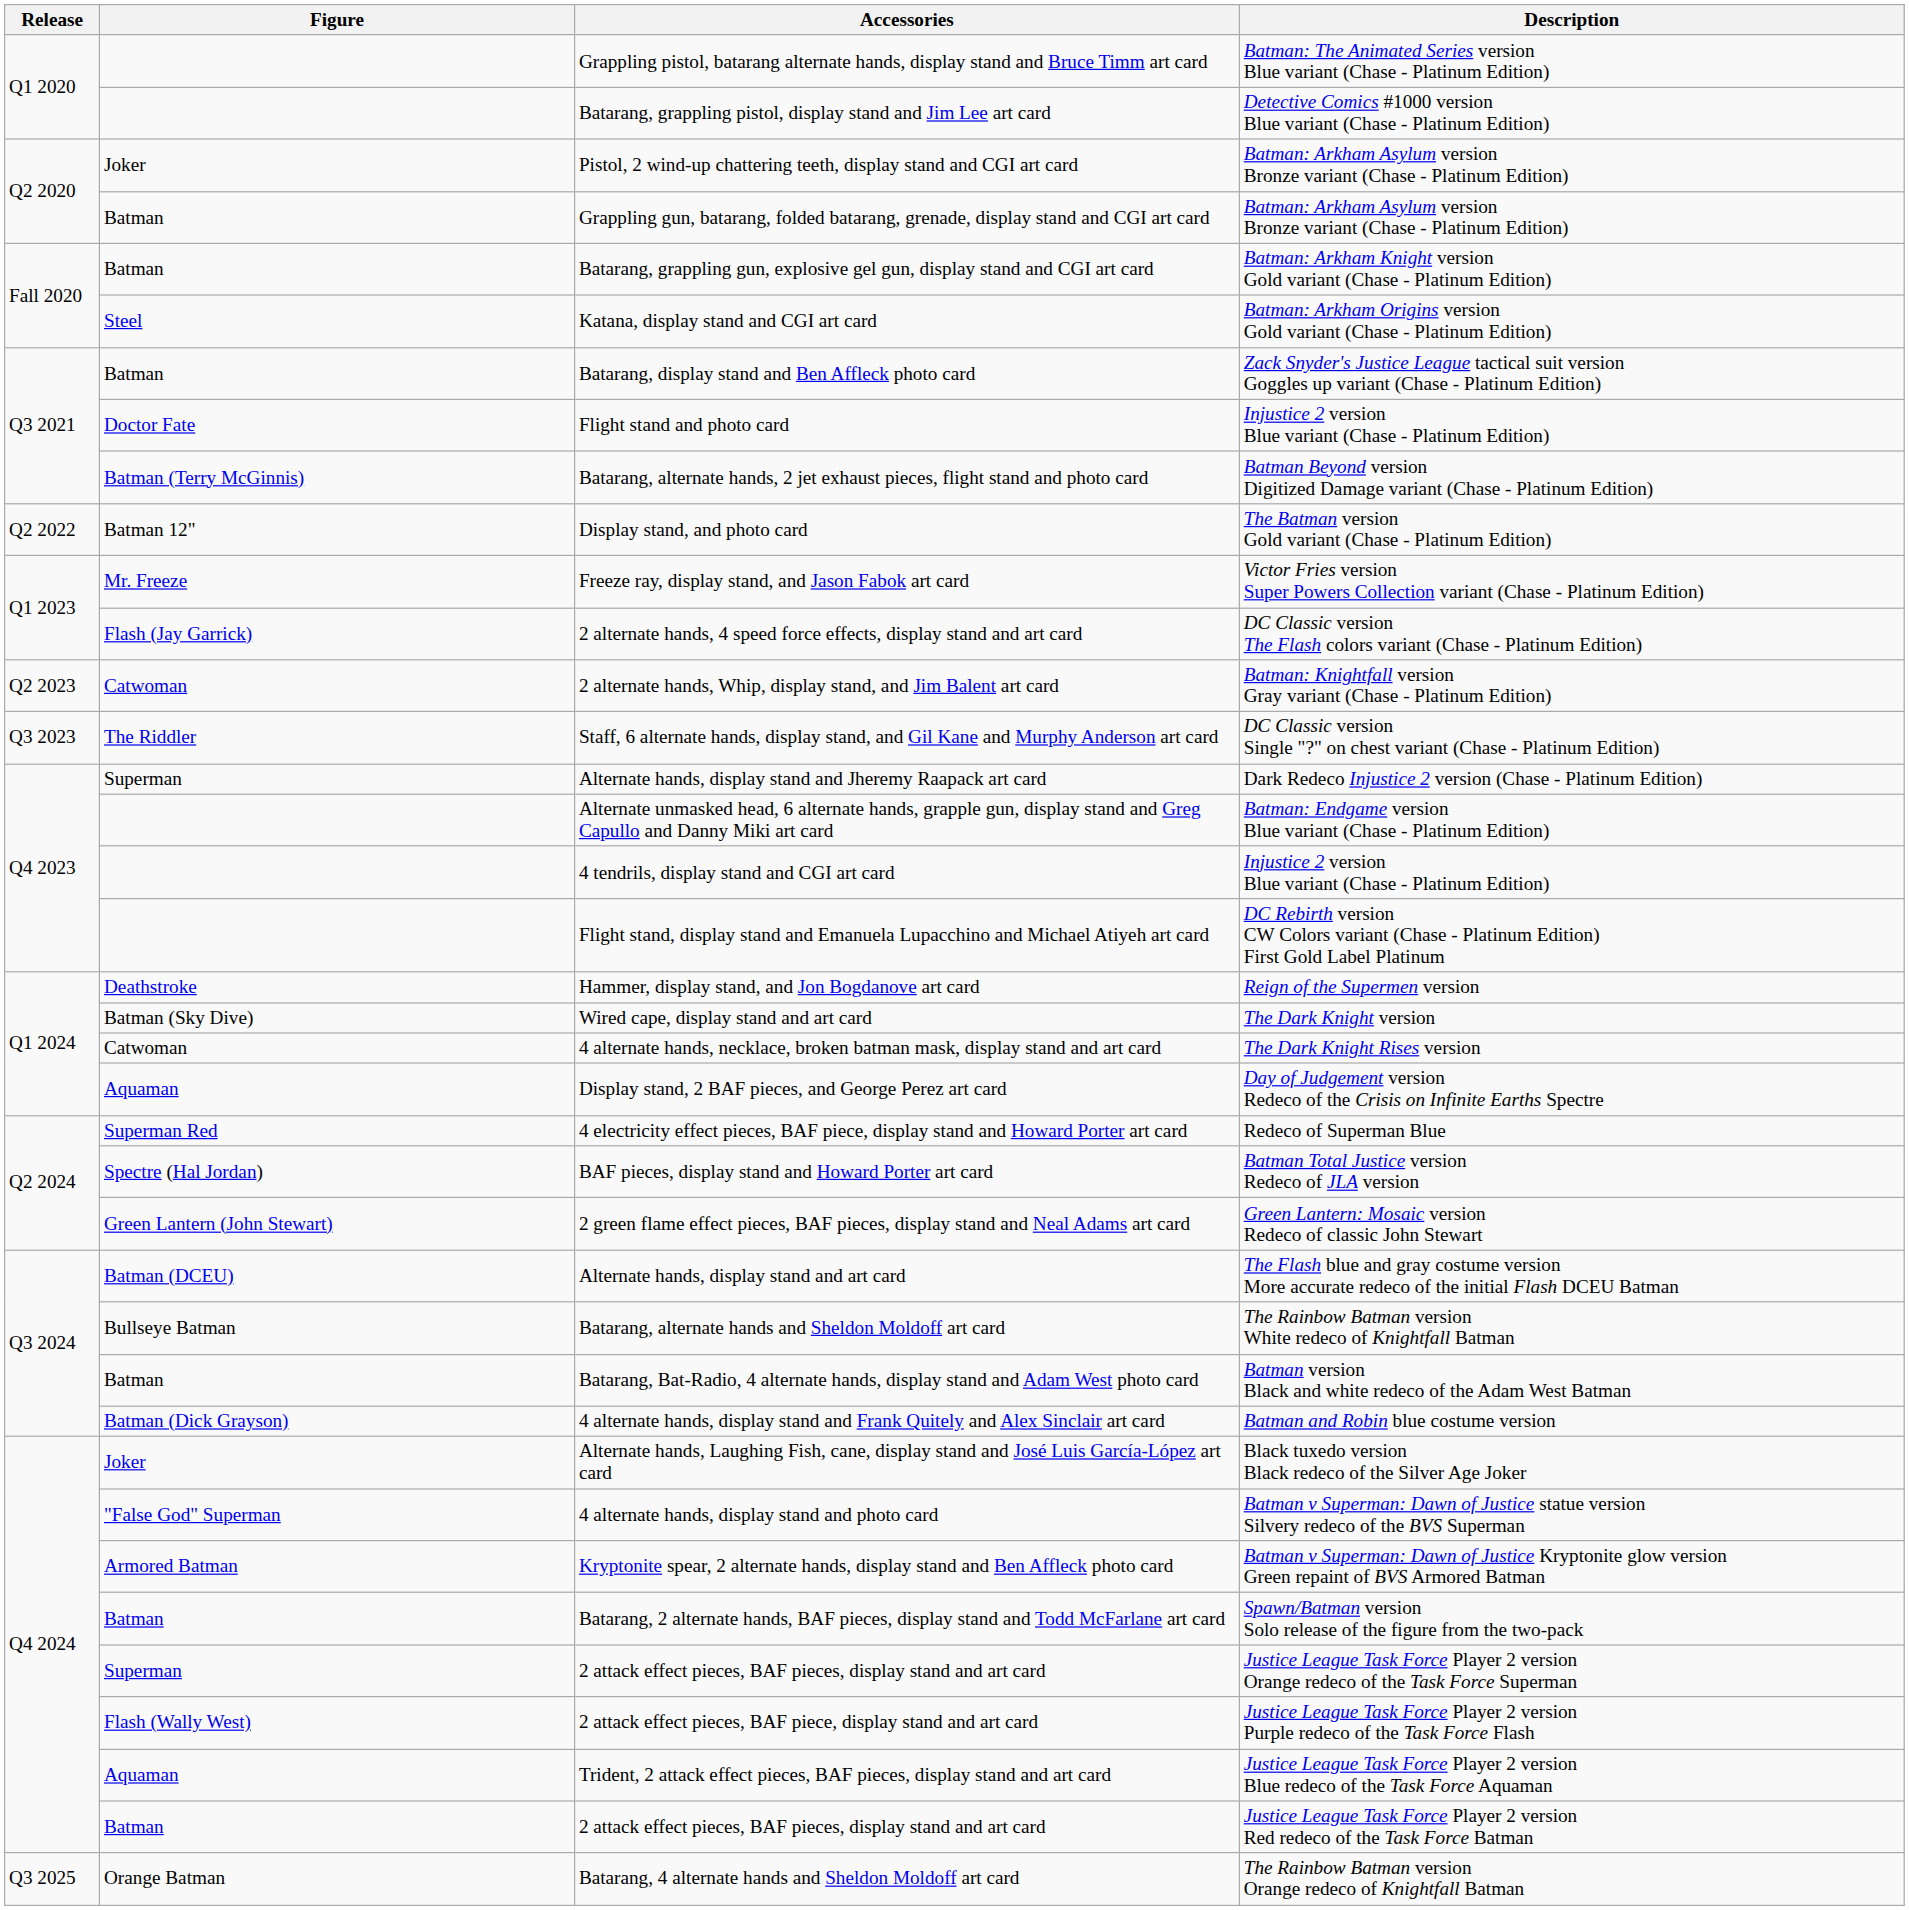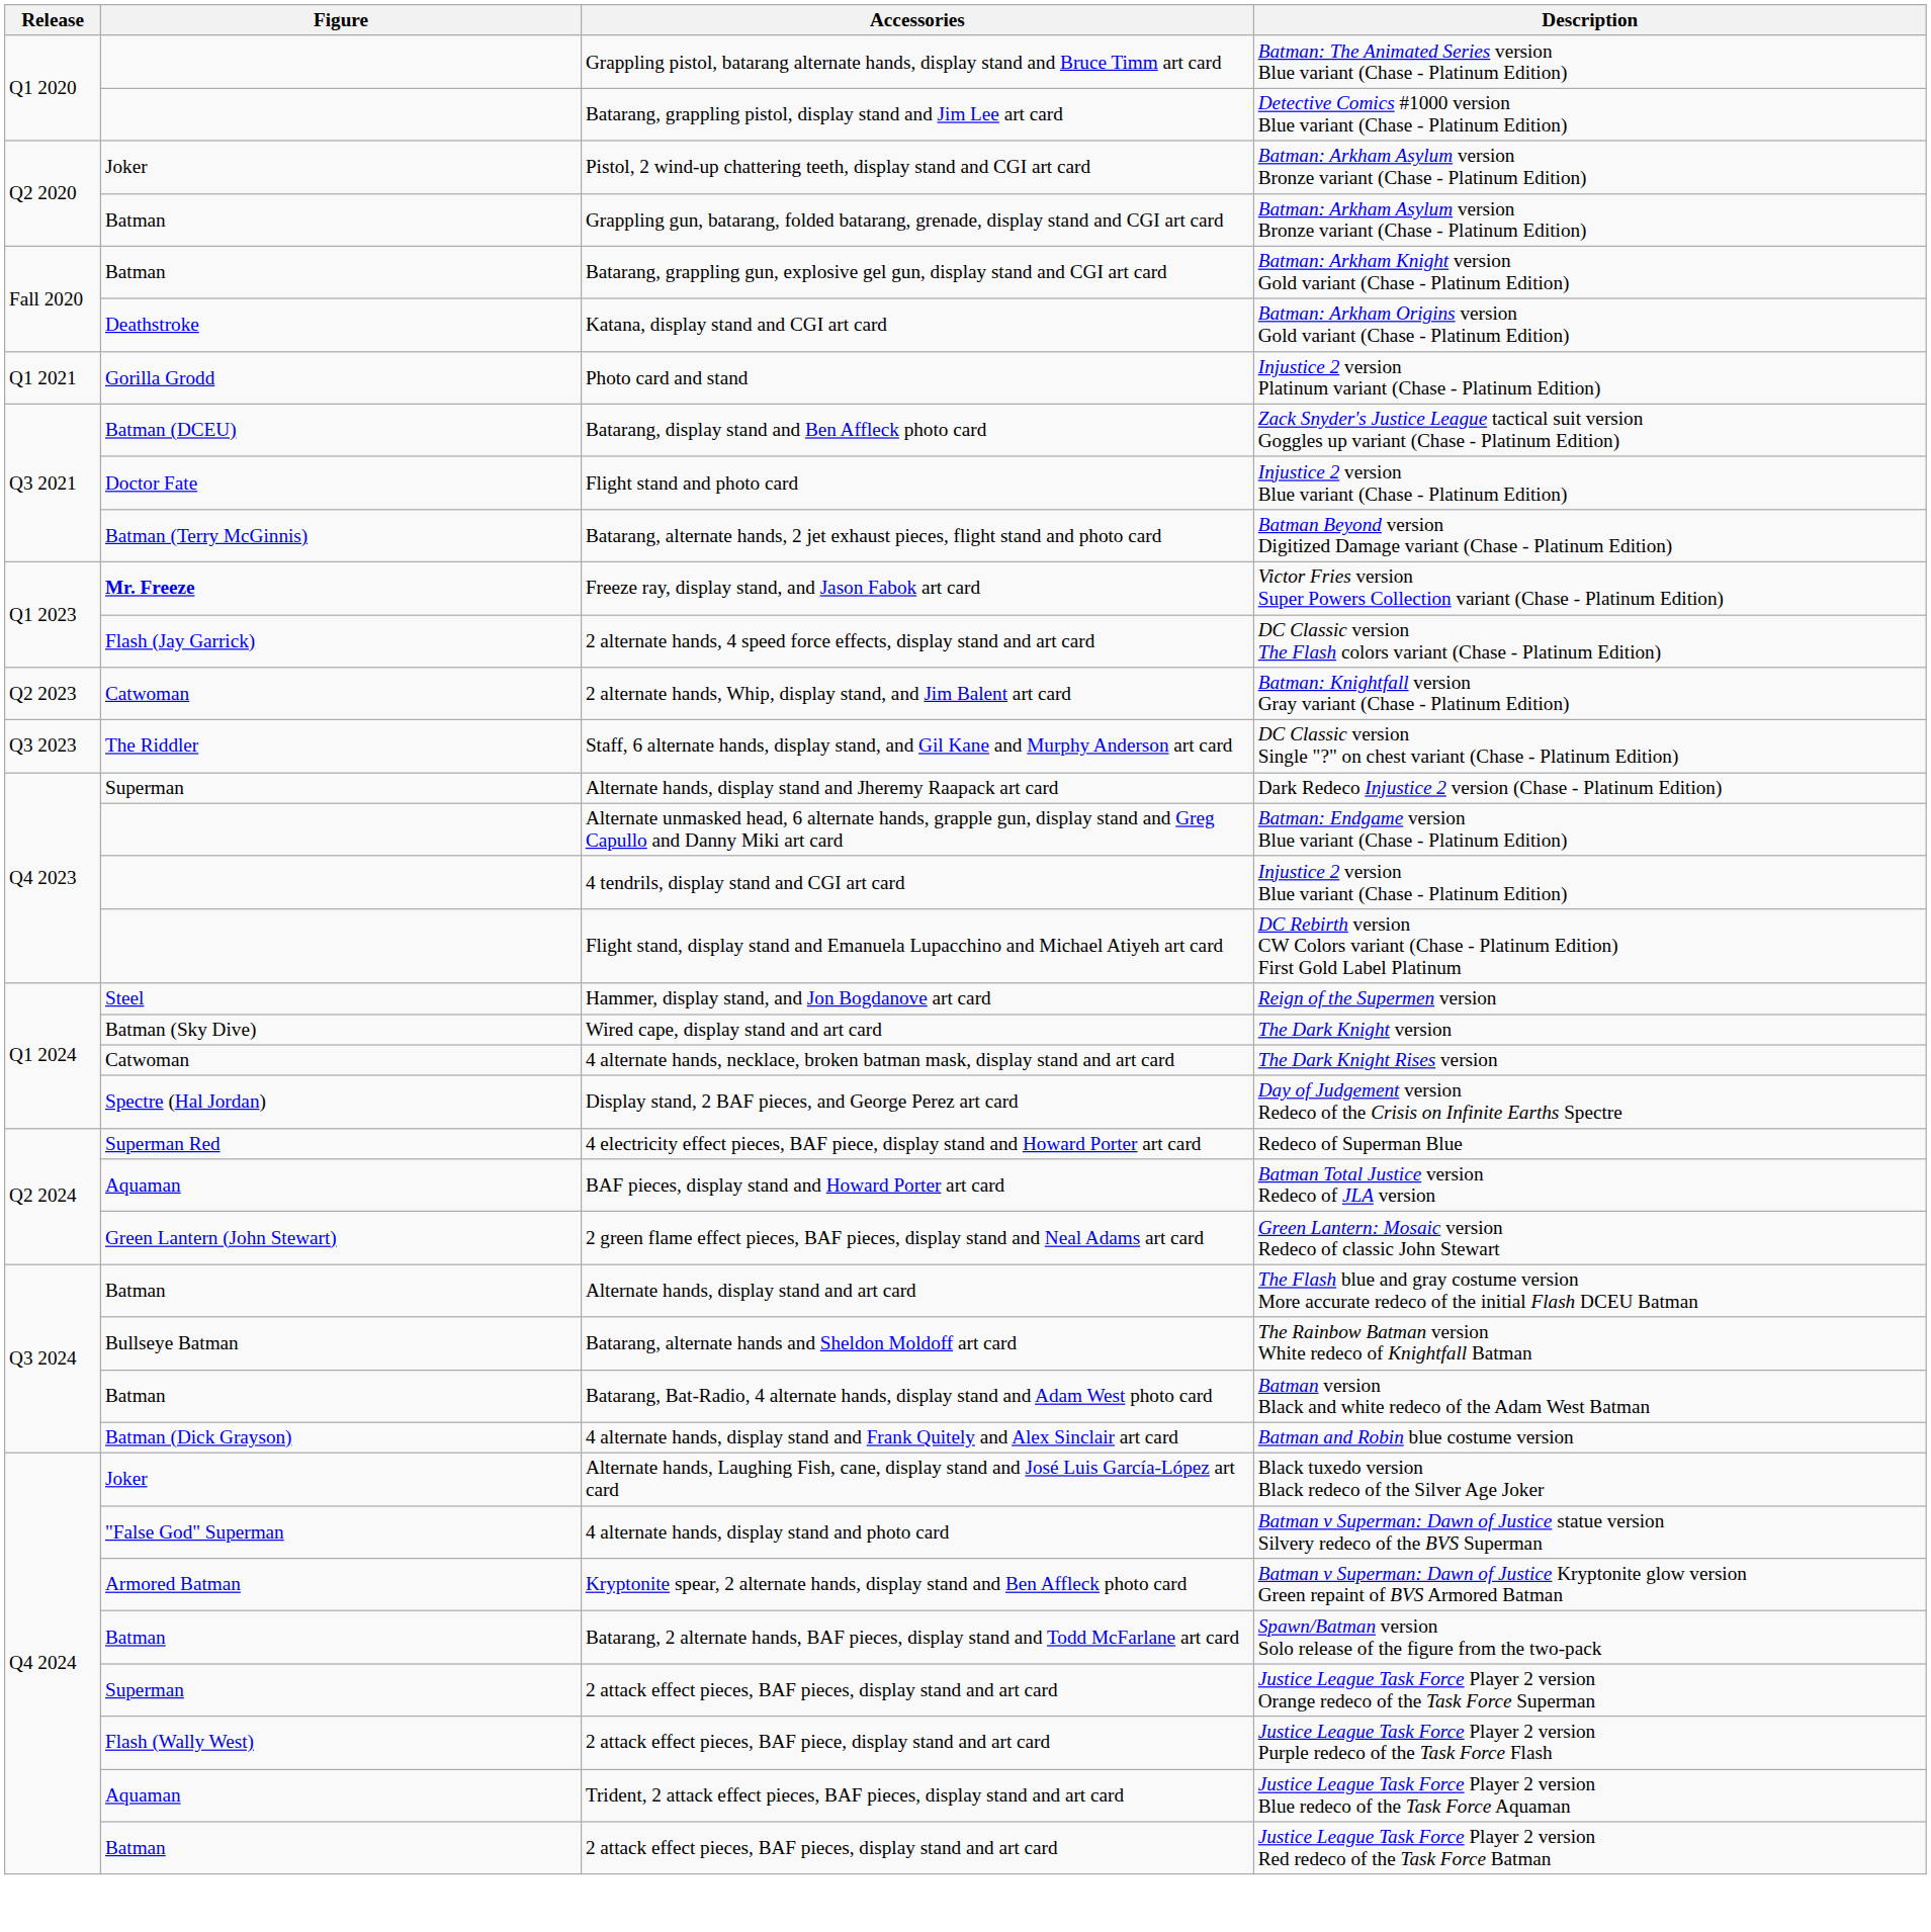Katana, display stand and CGI art card | Figure: Steel -> Deathstroke
+ row: Q1 2021 | Gorilla Grodd | Photo card and stand | Injustice 2 version Platinum variant (Chase - Platinum Edition)
Batarang, display stand and Ben Affleck photo card | Figure: Batman -> Batman (DCEU)
- row: Q2 2022 | Batman 12" | Display stand, and photo card | The Batman version Gold variant (Chase - Platinum Edition)
Freeze ray, display stand, and Jason Fabok art card | Figure: normal -> bold
Hammer, display stand, and Jon Bogdanove art card | Figure: Deathstroke -> Steel
Display stand, 2 BAF pieces, and George Perez art card | Figure: Aquaman -> Spectre (Hal Jordan)
BAF pieces, display stand and Howard Porter art card | Figure: Spectre (Hal Jordan) -> Aquaman
Alternate hands, display stand and art card | Figure: Batman (DCEU) -> Batman
- row: Q3 2025 | Orange Batman | Batarang, 4 alternate hands and Sheldon Moldoff art card | The Rainbow Batman version Orange redeco of Knightfall Batman
